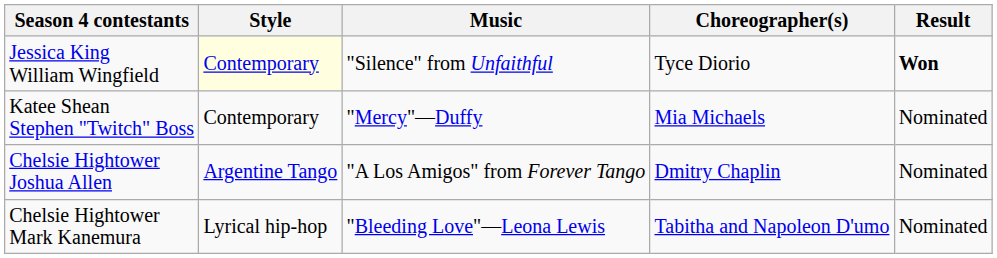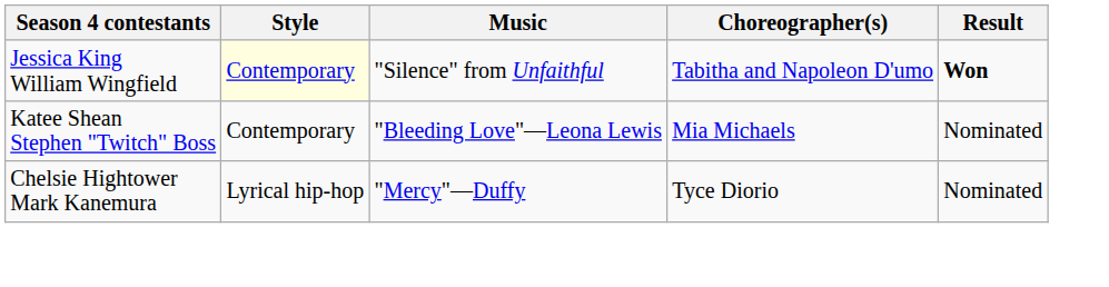Jessica King William Wingfield | Choreographer(s): Tyce Diorio -> Tabitha and Napoleon D'umo
Katee Shean Stephen "Twitch" Boss | Music: "Mercy"—Duffy -> "Bleeding Love"—Leona Lewis
- row: Chelsie Hightower Joshua Allen | Argentine Tango | "A Los Amigos" from Forever Tango | Dmitry Chaplin | Nominated
Chelsie Hightower Mark Kanemura | Music: "Bleeding Love"—Leona Lewis -> "Mercy"—Duffy
Chelsie Hightower Mark Kanemura | Choreographer(s): Tabitha and Napoleon D'umo -> Tyce Diorio
